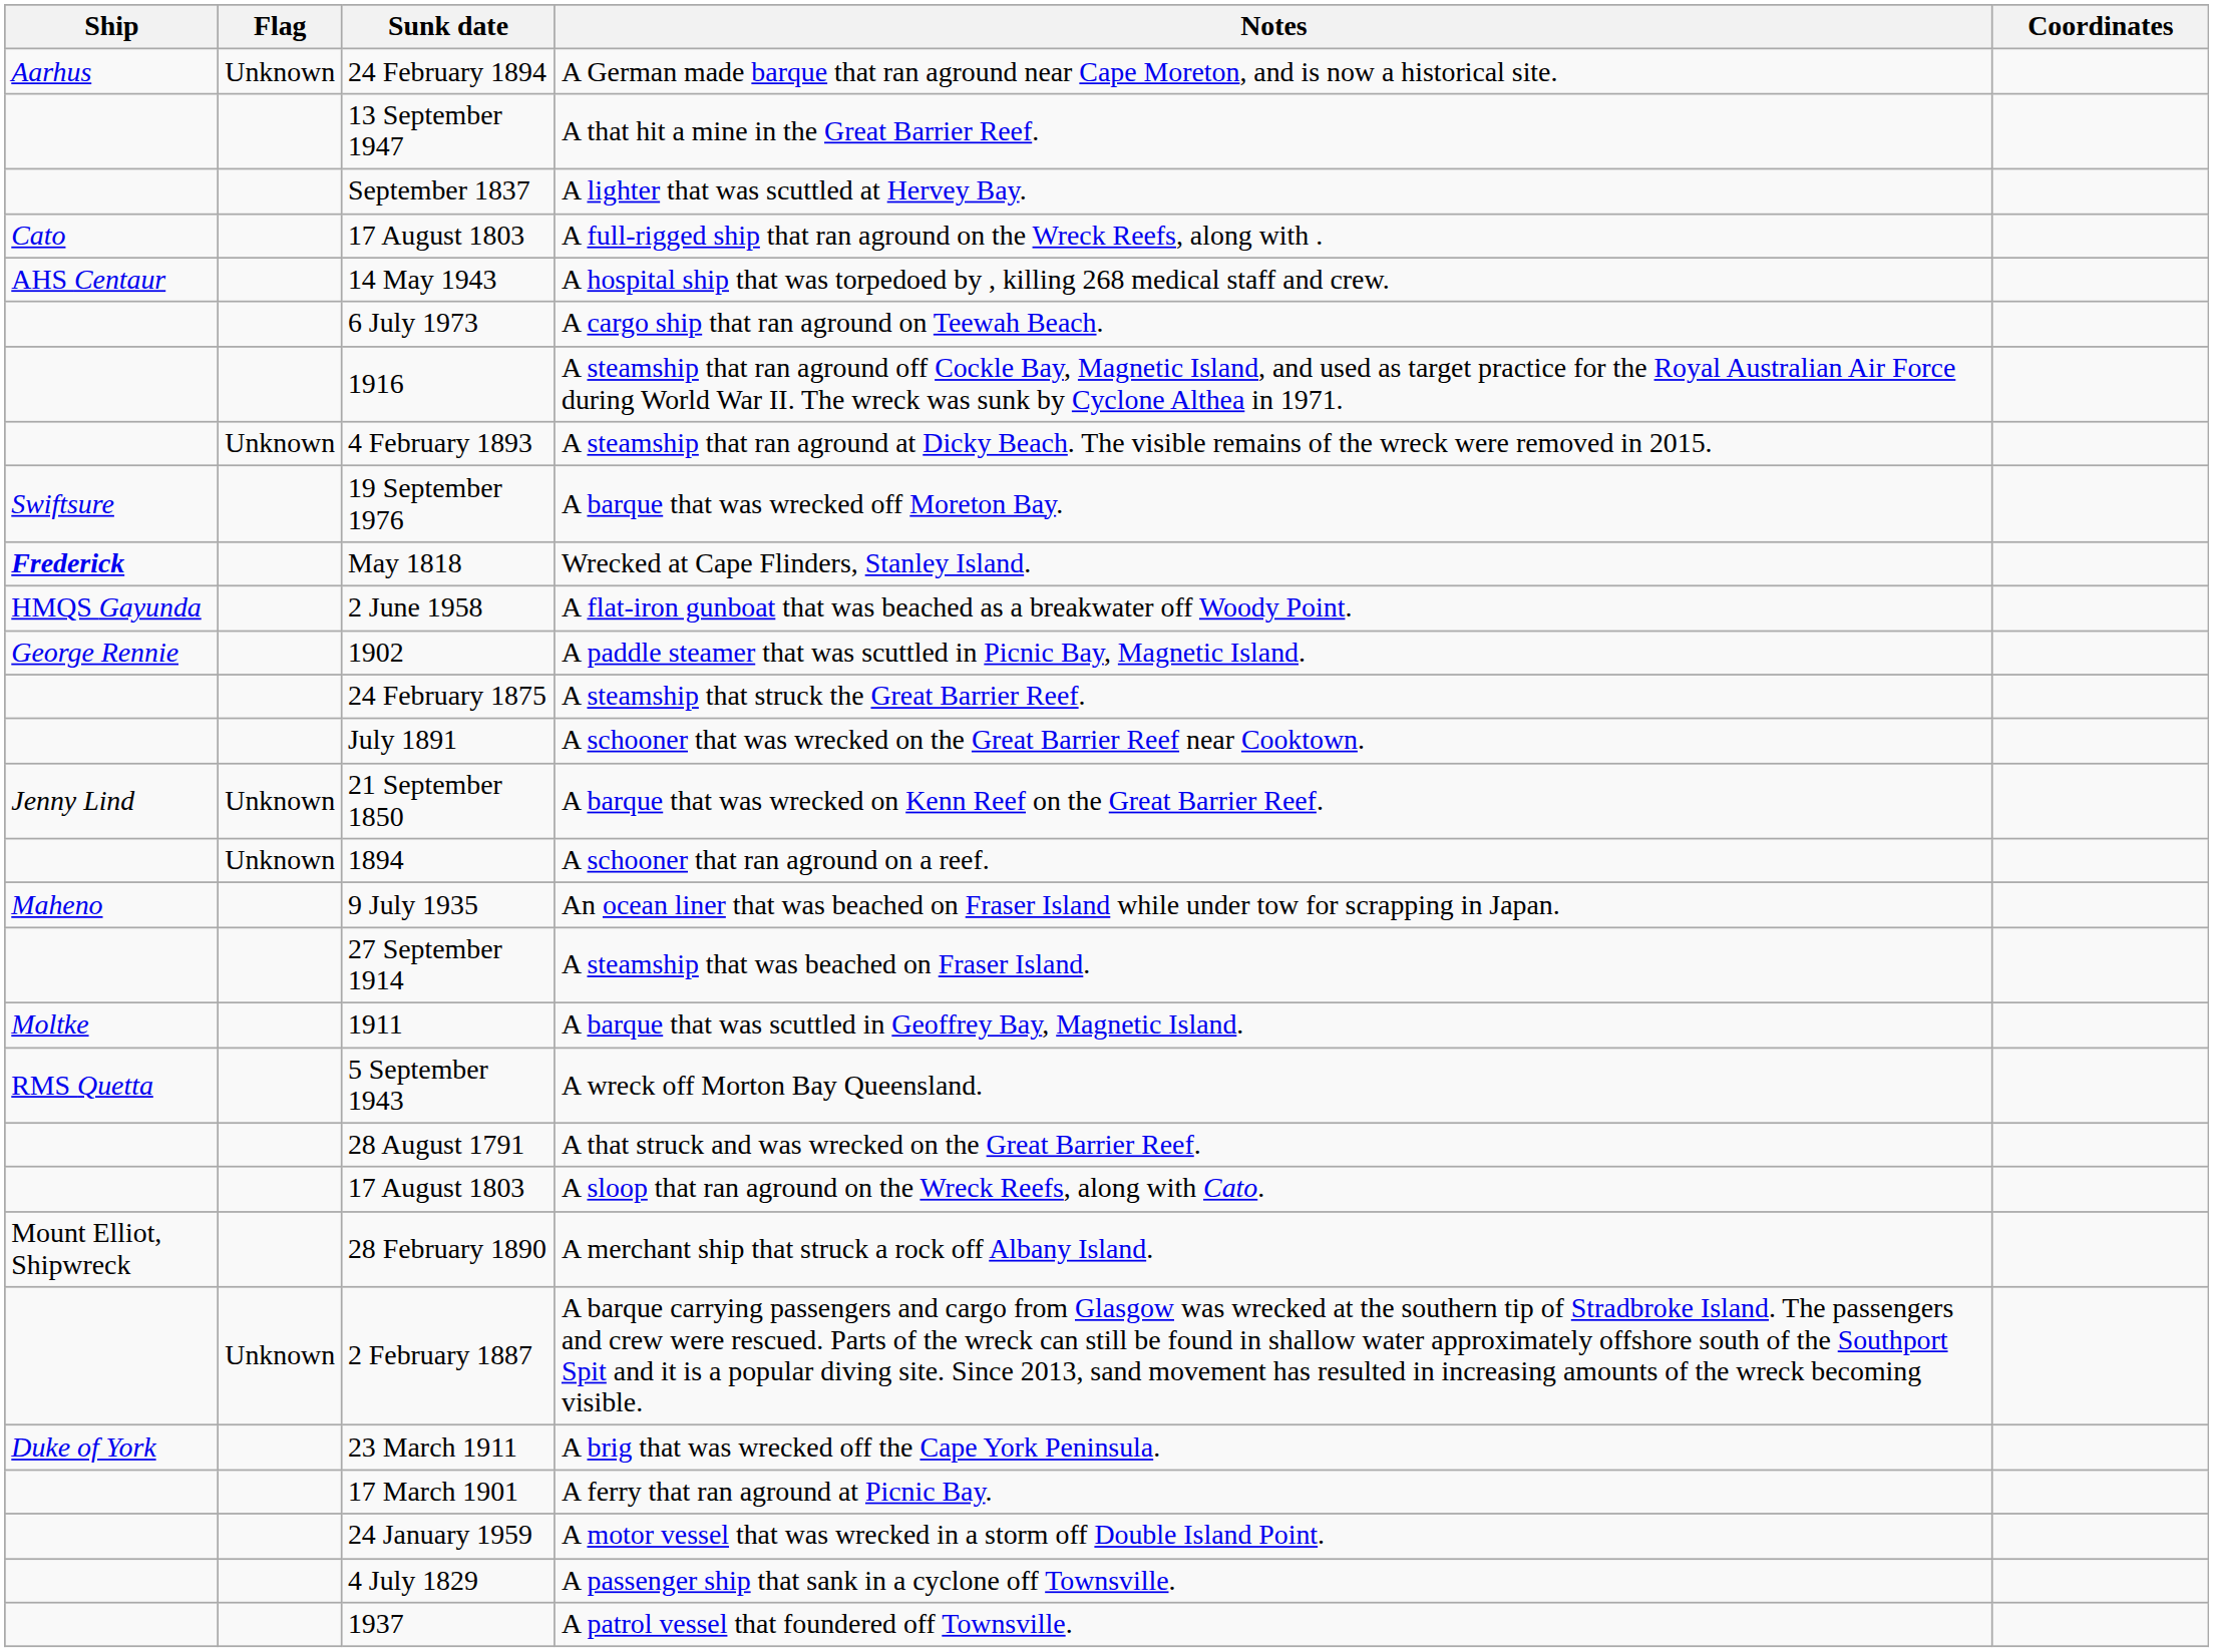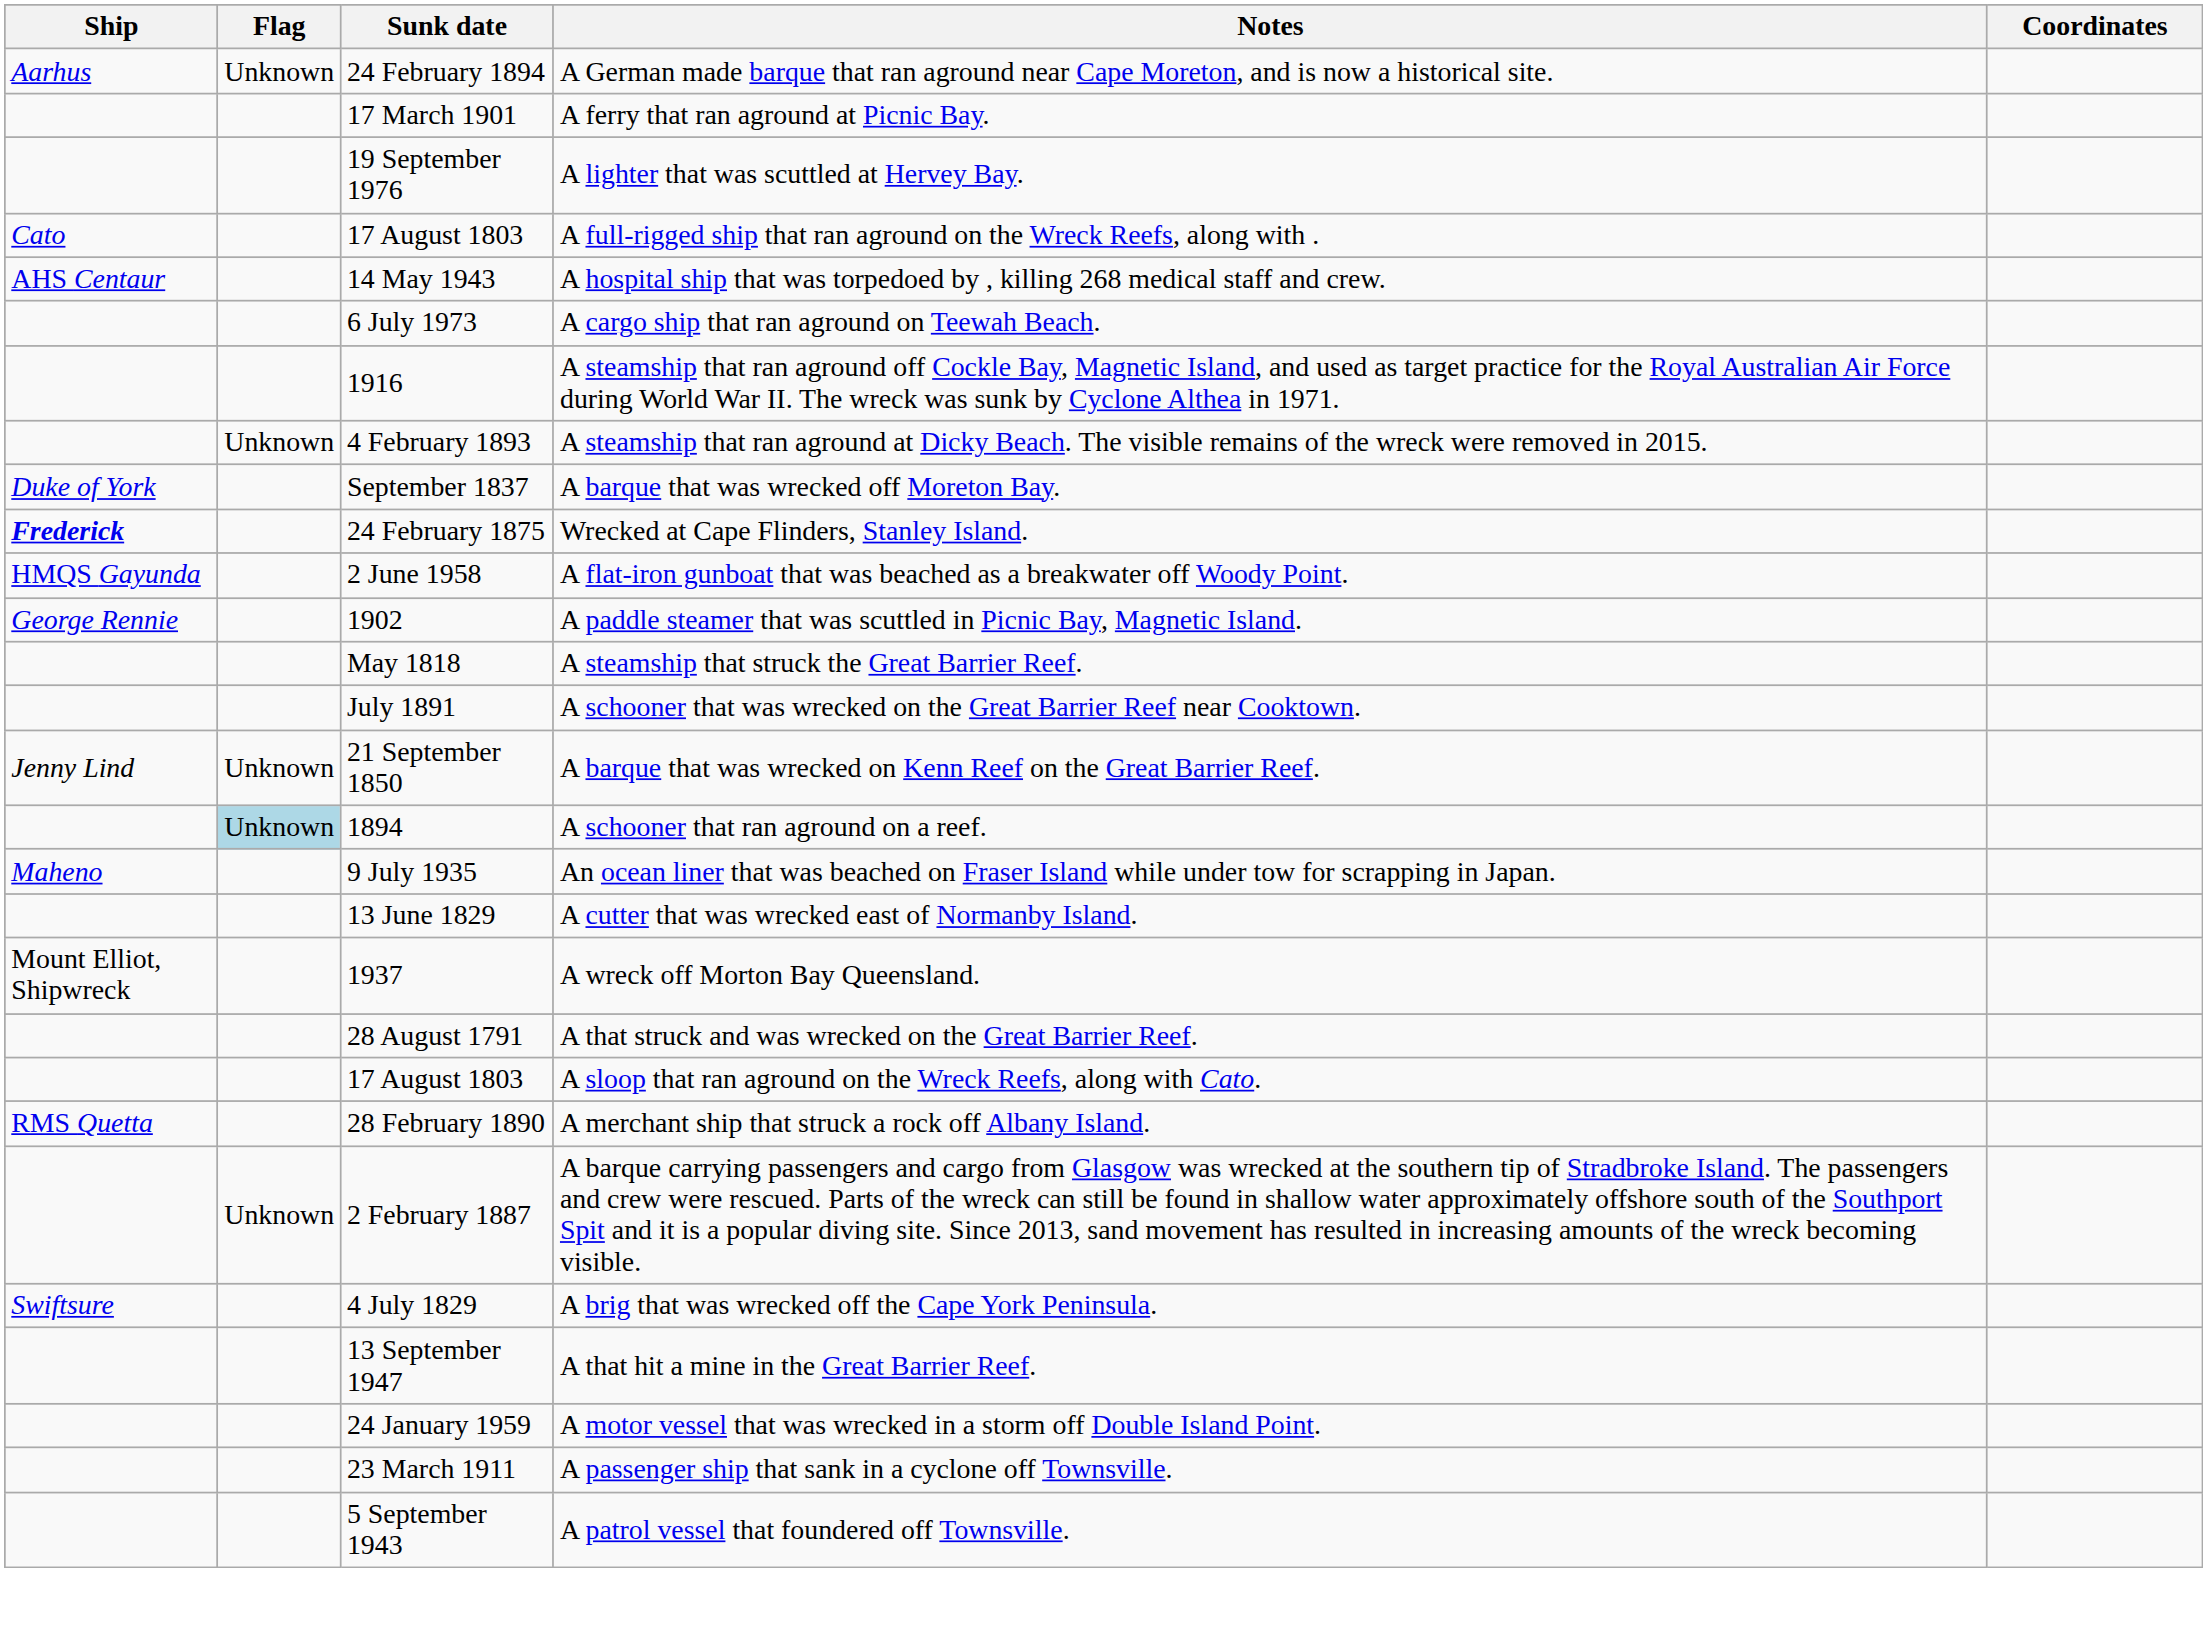rows swapped: A ferry that ran aground at Picnic Bay. <-> A that hit a mine in the Great Barrier Reef.
A lighter that was scuttled at Hervey Bay. | Sunk date: September 1837 -> 19 September 1976
A barque that was wrecked off Moreton Bay. | Ship: Swiftsure -> Duke of York
A barque that was wrecked off Moreton Bay. | Sunk date: 19 September 1976 -> September 1837
Wrecked at Cape Flinders, Stanley Island. | Sunk date: May 1818 -> 24 February 1875
A steamship that struck the Great Barrier Reef. | Sunk date: 24 February 1875 -> May 1818
A schooner that ran aground on a reef. | Flag: no background -> lightblue background
- row: 27 September 1914 | A steamship that was beached on Fraser Island.
+ row: 13 June 1829 | A cutter that was wrecked east of Normanby Island.
- row: Moltke | 1911 | A barque that was scuttled in Geoffrey Bay, Magnetic Island.
A wreck off Morton Bay Queensland. | Ship: RMS Quetta -> Mount Elliot, Shipwreck
A wreck off Morton Bay Queensland. | Sunk date: 5 September 1943 -> 1937
A merchant ship that struck a rock off Albany Island. | Ship: Mount Elliot, Shipwreck -> RMS Quetta
A brig that was wrecked off the Cape York Peninsula. | Ship: Duke of York -> Swiftsure
A brig that was wrecked off the Cape York Peninsula. | Sunk date: 23 March 1911 -> 4 July 1829
A passenger ship that sank in a cyclone off Townsville. | Sunk date: 4 July 1829 -> 23 March 1911
A patrol vessel that foundered off Townsville. | Sunk date: 1937 -> 5 September 1943
